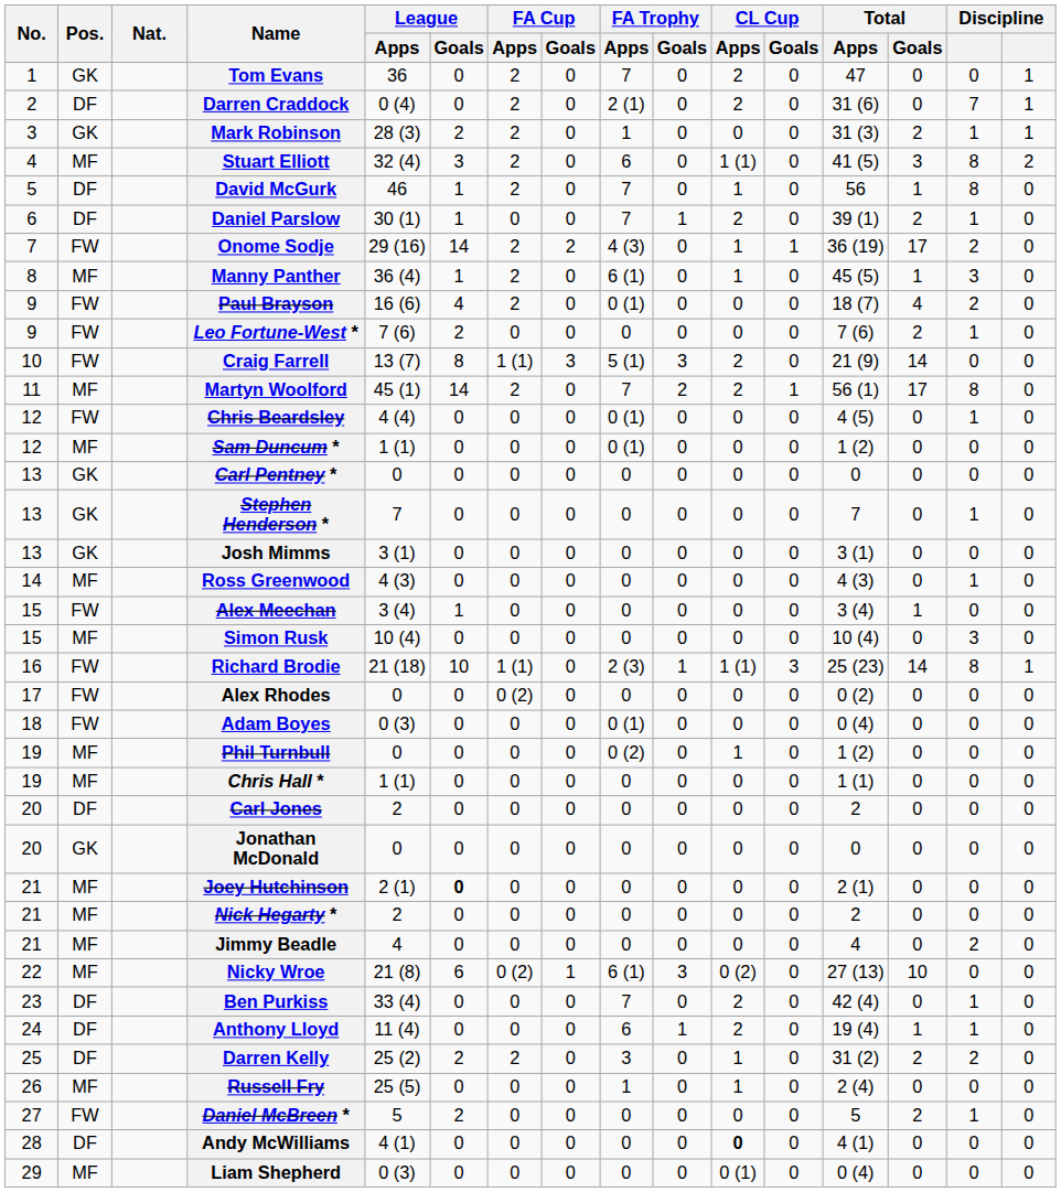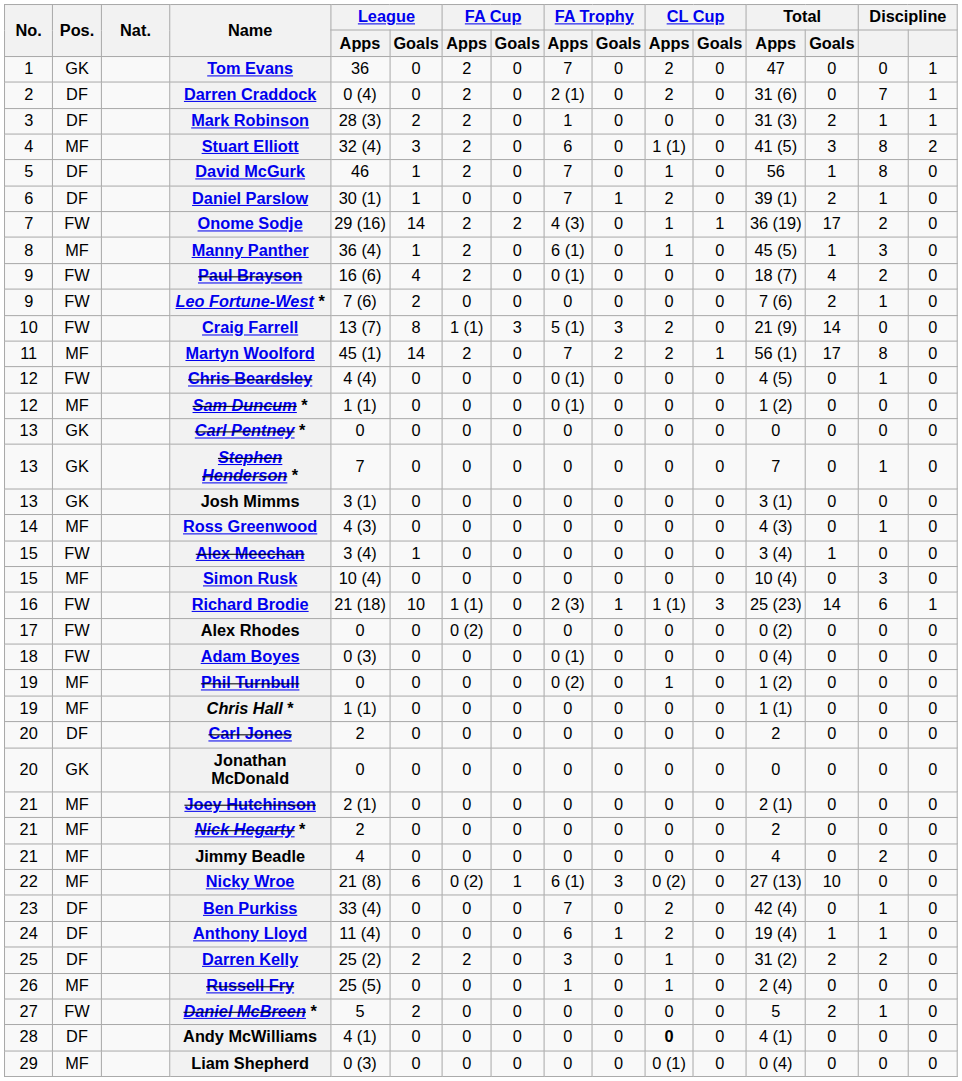Mark Robinson | Pos.: GK -> DF
Richard Brodie | column 15: 8 -> 6
Joey Hutchinson | League / Goals: bold -> normal
